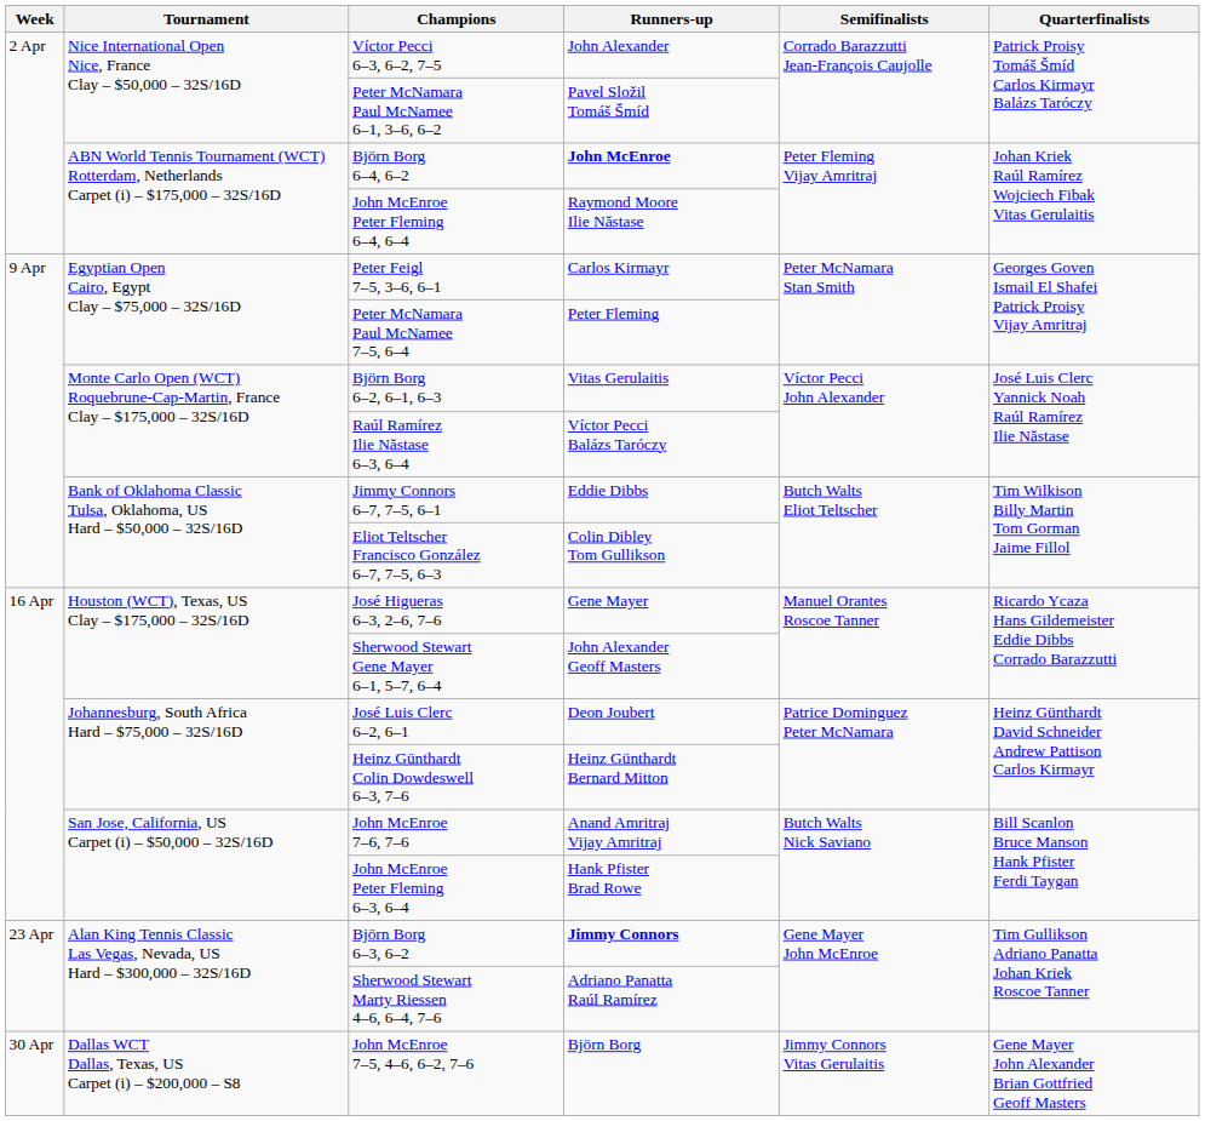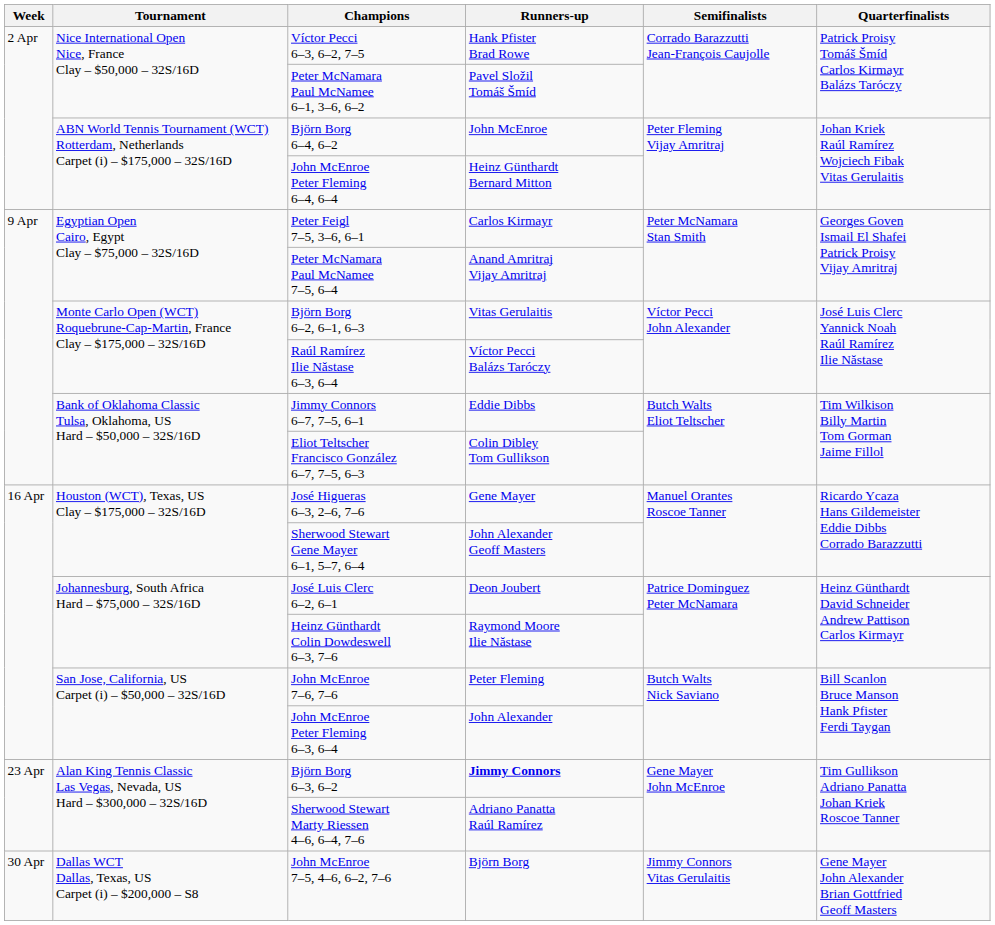Víctor Pecci 6–3, 6–2, 7–5 | Runners-up: John Alexander -> Hank Pfister Brad Rowe
Björn Borg 6–4, 6–2 | Runners-up: bold -> normal
John McEnroe Peter Fleming 6–4, 6–4 | Runners-up: Raymond Moore Ilie Năstase -> Heinz Günthardt Bernard Mitton
Peter McNamara Paul McNamee 7–5, 6–4 | Runners-up: Peter Fleming -> Anand Amritraj Vijay Amritraj
Heinz Günthardt Colin Dowdeswell 6–3, 7–6 | Runners-up: Heinz Günthardt Bernard Mitton -> Raymond Moore Ilie Năstase
John McEnroe 7–6, 7–6 | Runners-up: Anand Amritraj Vijay Amritraj -> Peter Fleming
John McEnroe Peter Fleming 6–3, 6–4 | Runners-up: Hank Pfister Brad Rowe -> John Alexander
